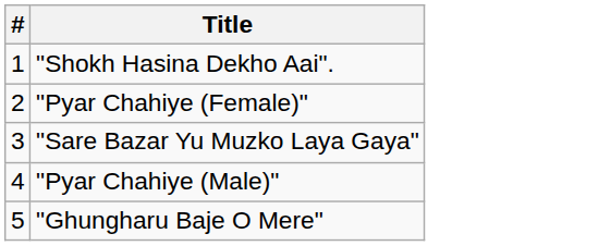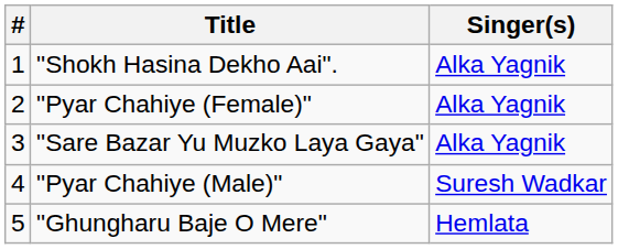+ column: Singer(s) | Alka Yagnik | Alka Yagnik | Alka Yagnik | Suresh Wadkar | Hemlata
